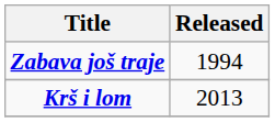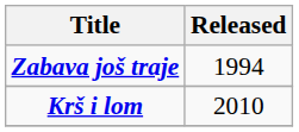Krš i lom | Released: 2013 -> 2010
